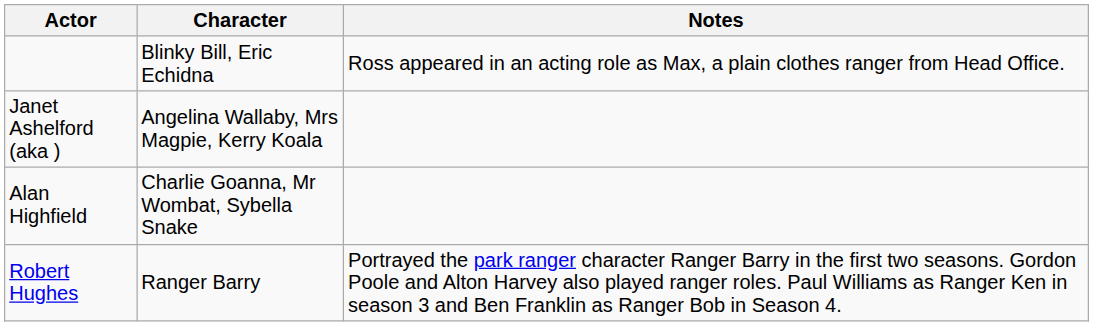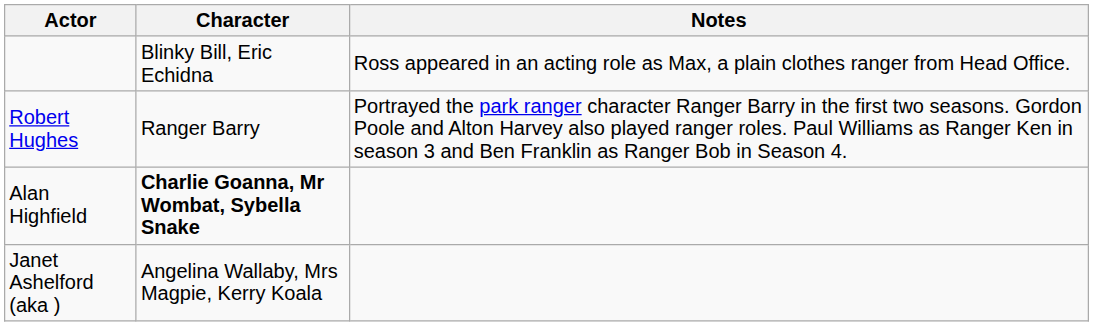rows swapped: Janet Ashelford (aka ) <-> Robert Hughes
Alan Highfield | Character: normal -> bold
